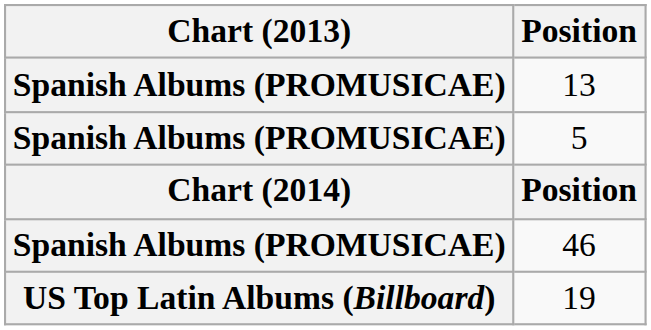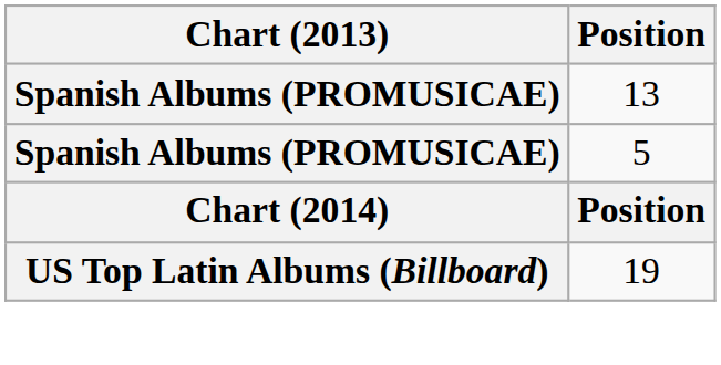- row: Spanish Albums (PROMUSICAE) | 46
